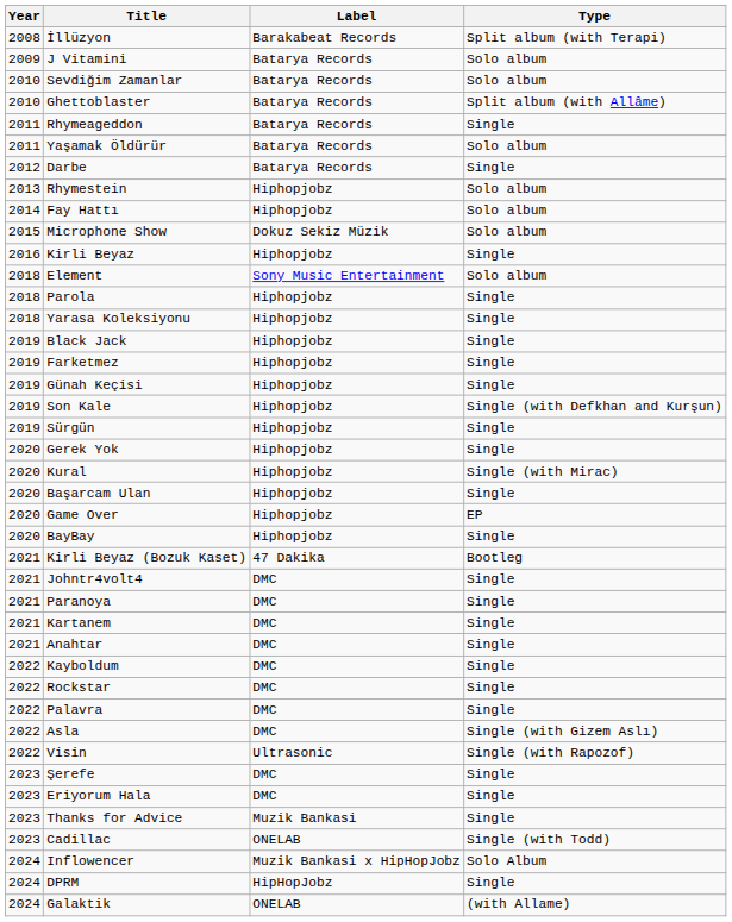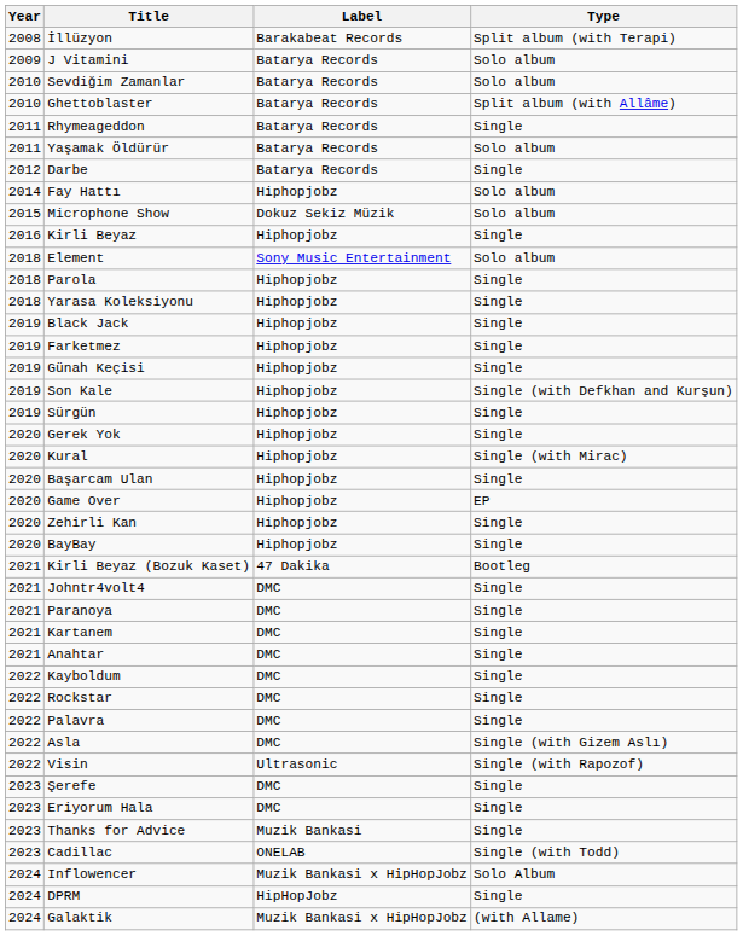- row: 2013 | Rhymestein | Hiphopjobz | Solo album
+ row: 2020 | Zehirli Kan | Hiphopjobz | Single
Galaktik | Label: ONELAB -> Muzik Bankasi x HipHopJobz
